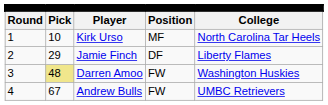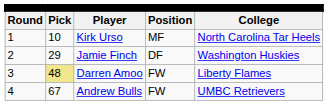Jamie Finch | column 5: Liberty Flames -> Washington Huskies
Darren Amoo | column 5: Washington Huskies -> Liberty Flames
